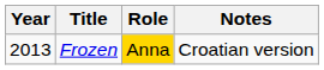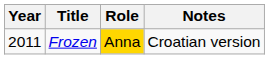Frozen | Year: 2013 -> 2011
